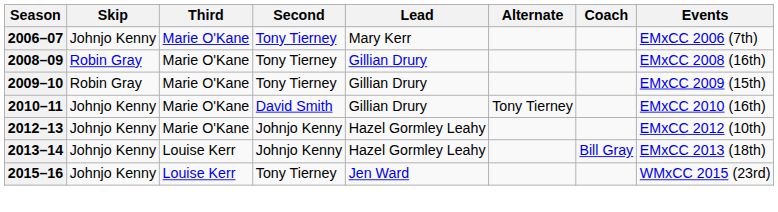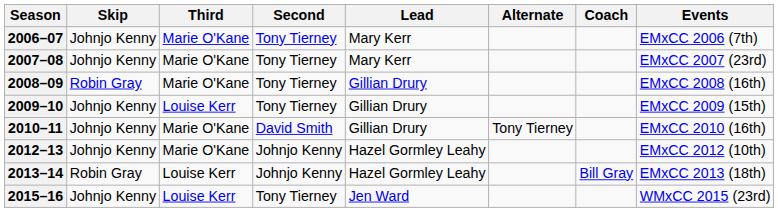+ row: 2007–08 | Johnjo Kenny | Marie O'Kane | Tony Tierney | Mary Kerr | EMxCC 2007 (23rd)
2009–10 | Skip: Robin Gray -> Johnjo Kenny
2009–10 | Third: Marie O'Kane -> Louise Kerr
2013–14 | Skip: Johnjo Kenny -> Robin Gray
